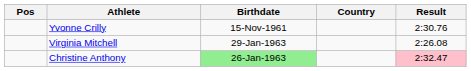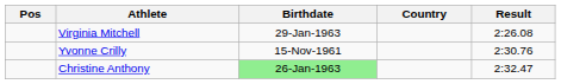rows swapped: Virginia Mitchell <-> Yvonne Crilly
Christine Anthony | Result: pink background -> no background
